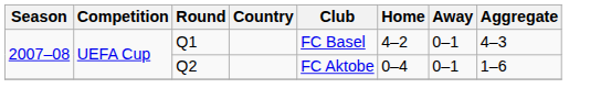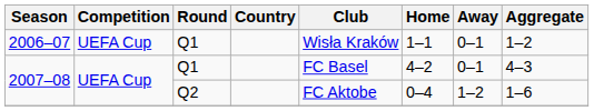+ row: 2006–07 | UEFA Cup | Q1 | Wisła Kraków | 1–1 | 0–1 | 1–2
2007–08 / Q2 | Away: 0–1 -> 1–2
